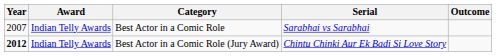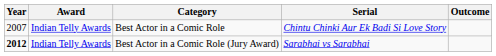Best Actor in a Comic Role | Serial: Sarabhai vs Sarabhai -> Chintu Chinki Aur Ek Badi Si Love Story
Best Actor in a Comic Role (Jury Award) | Serial: Chintu Chinki Aur Ek Badi Si Love Story -> Sarabhai vs Sarabhai
